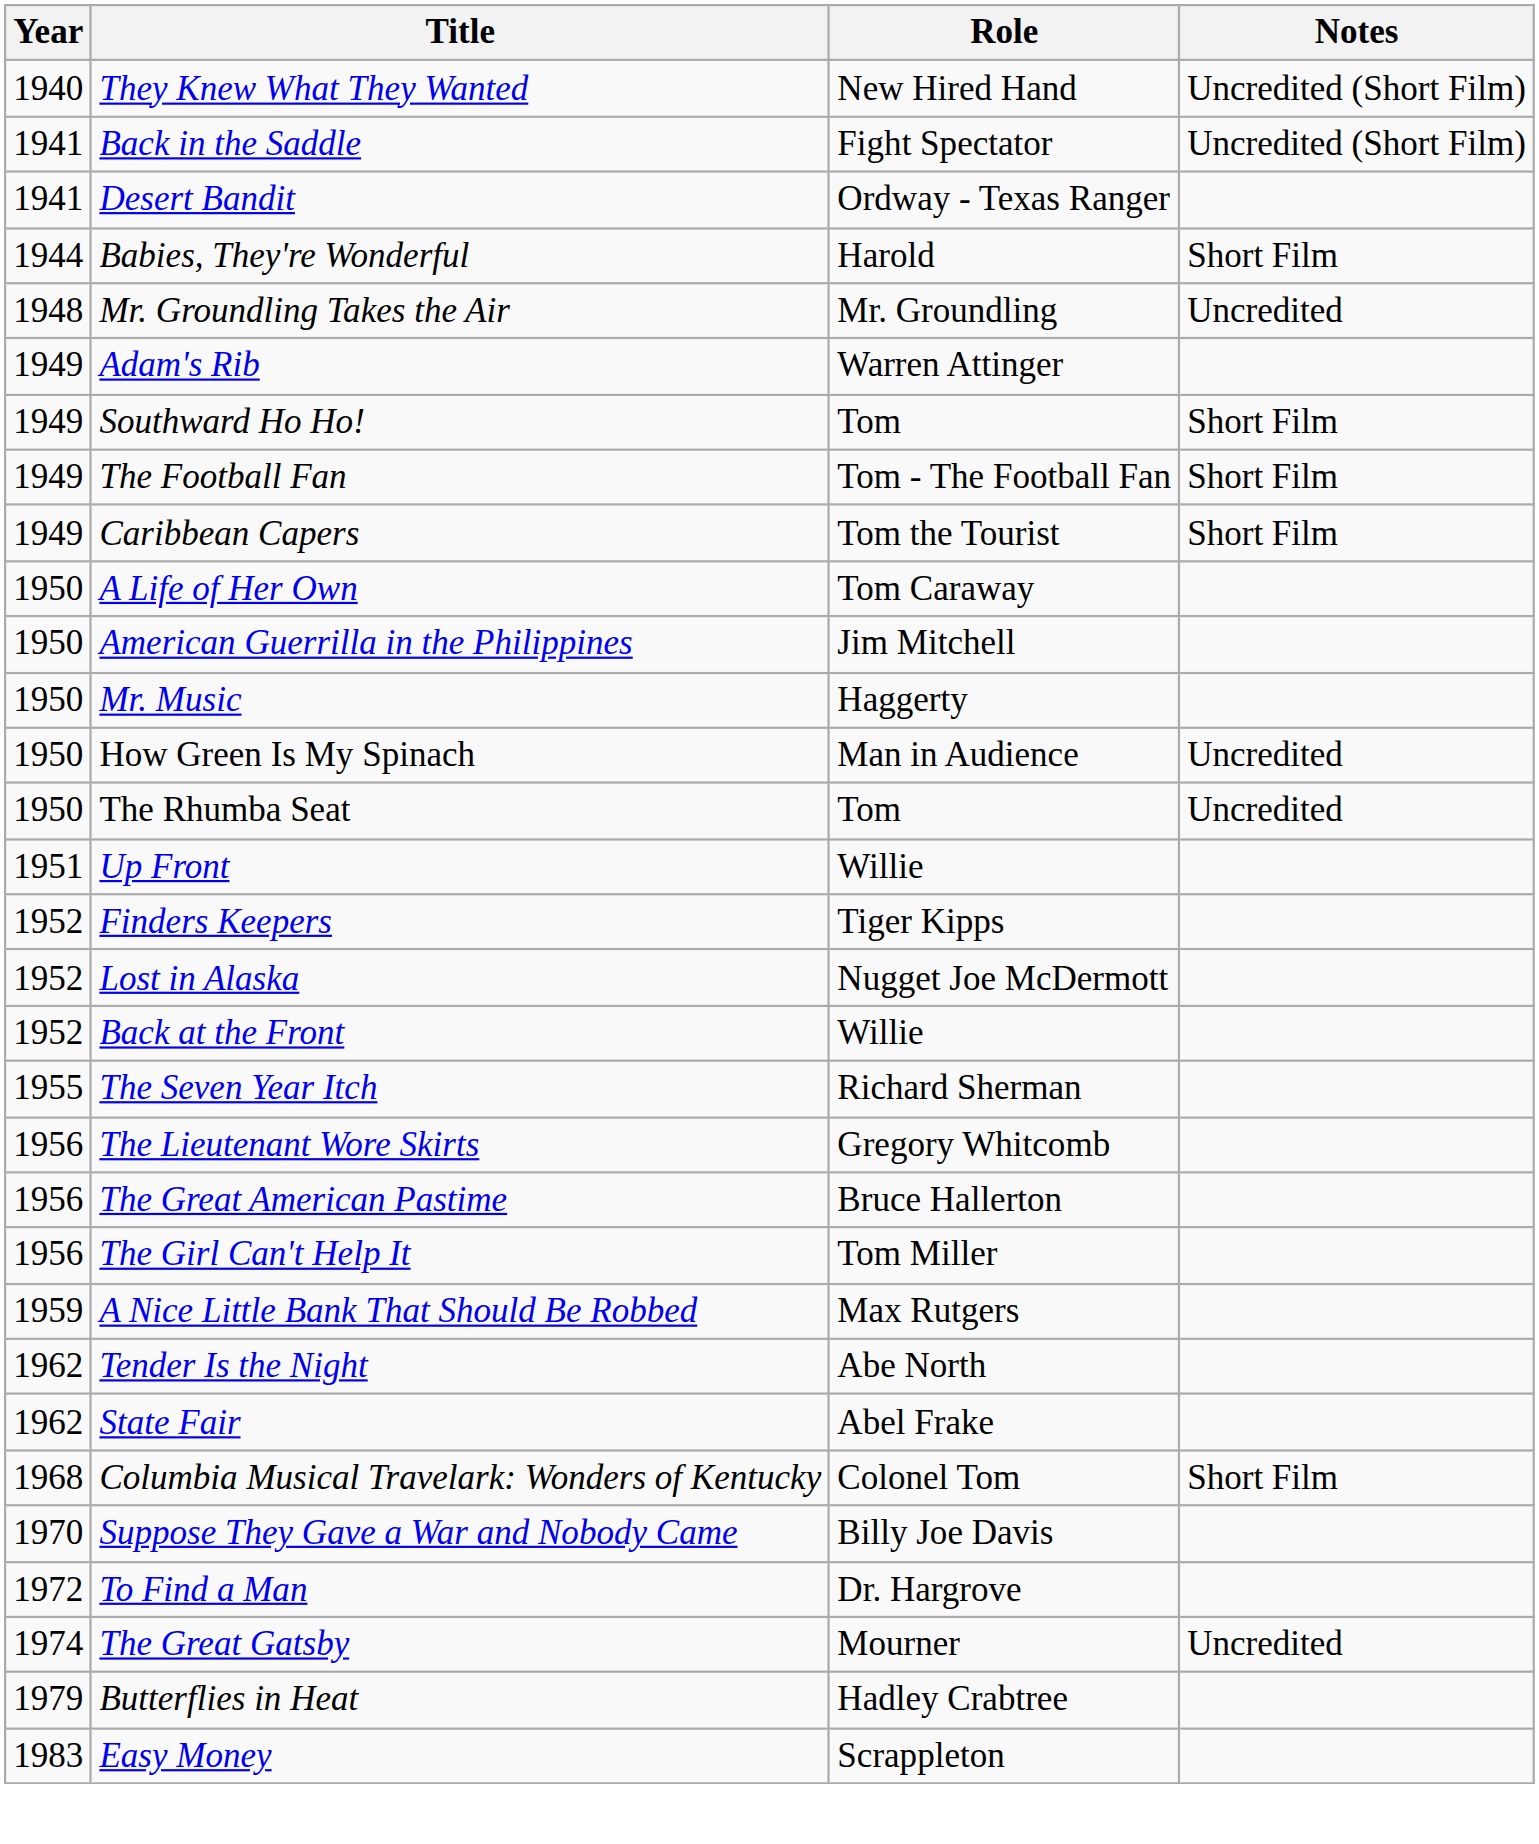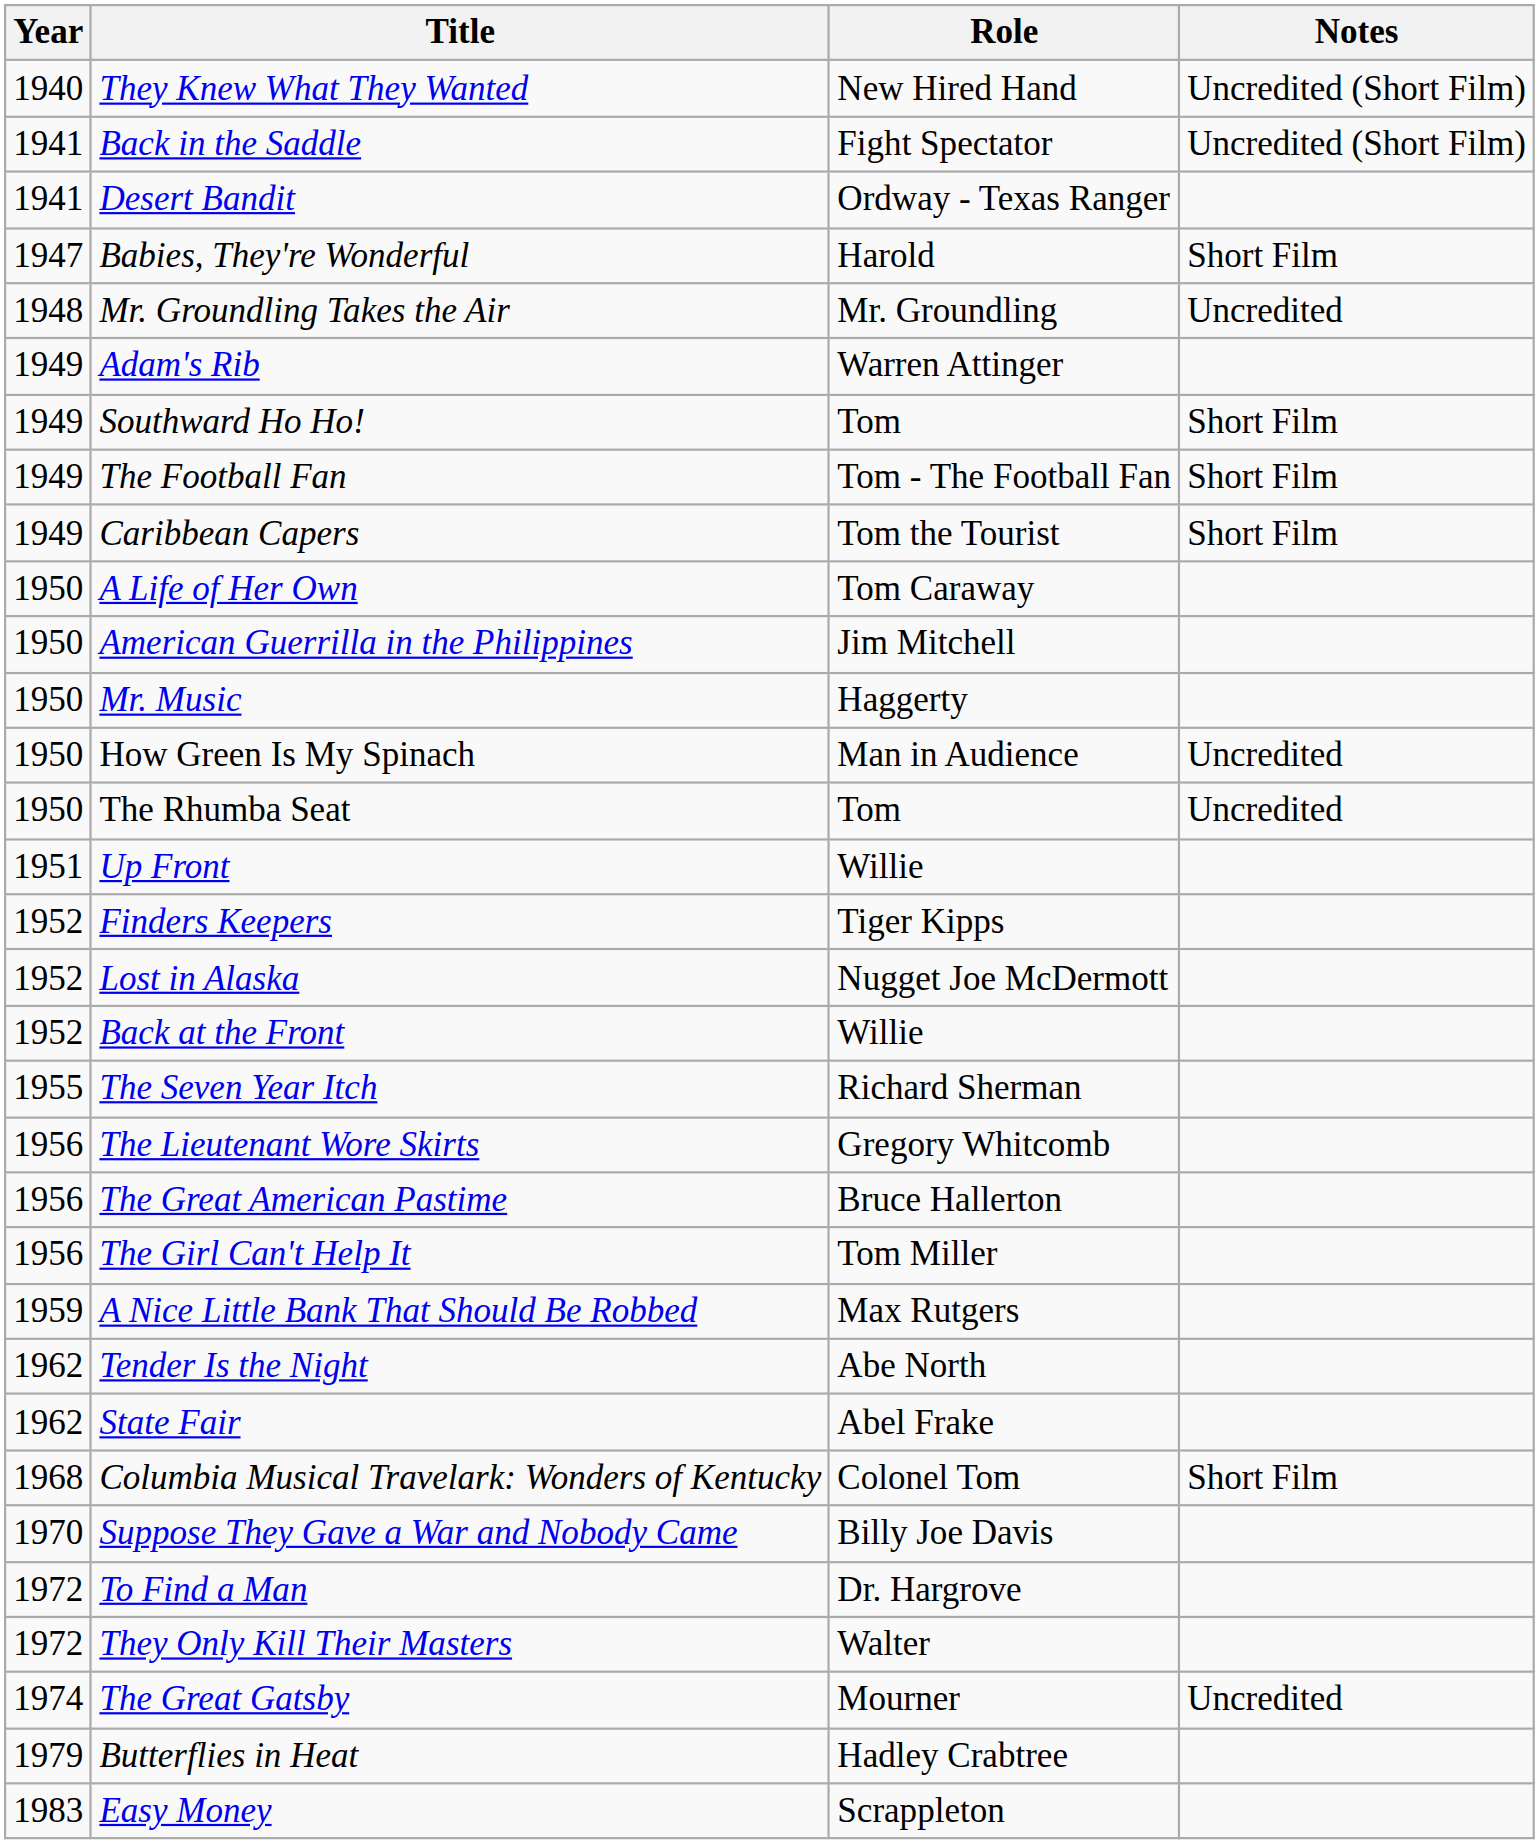Babies, They're Wonderful | Year: 1944 -> 1947
+ row: 1972 | They Only Kill Their Masters | Walter
